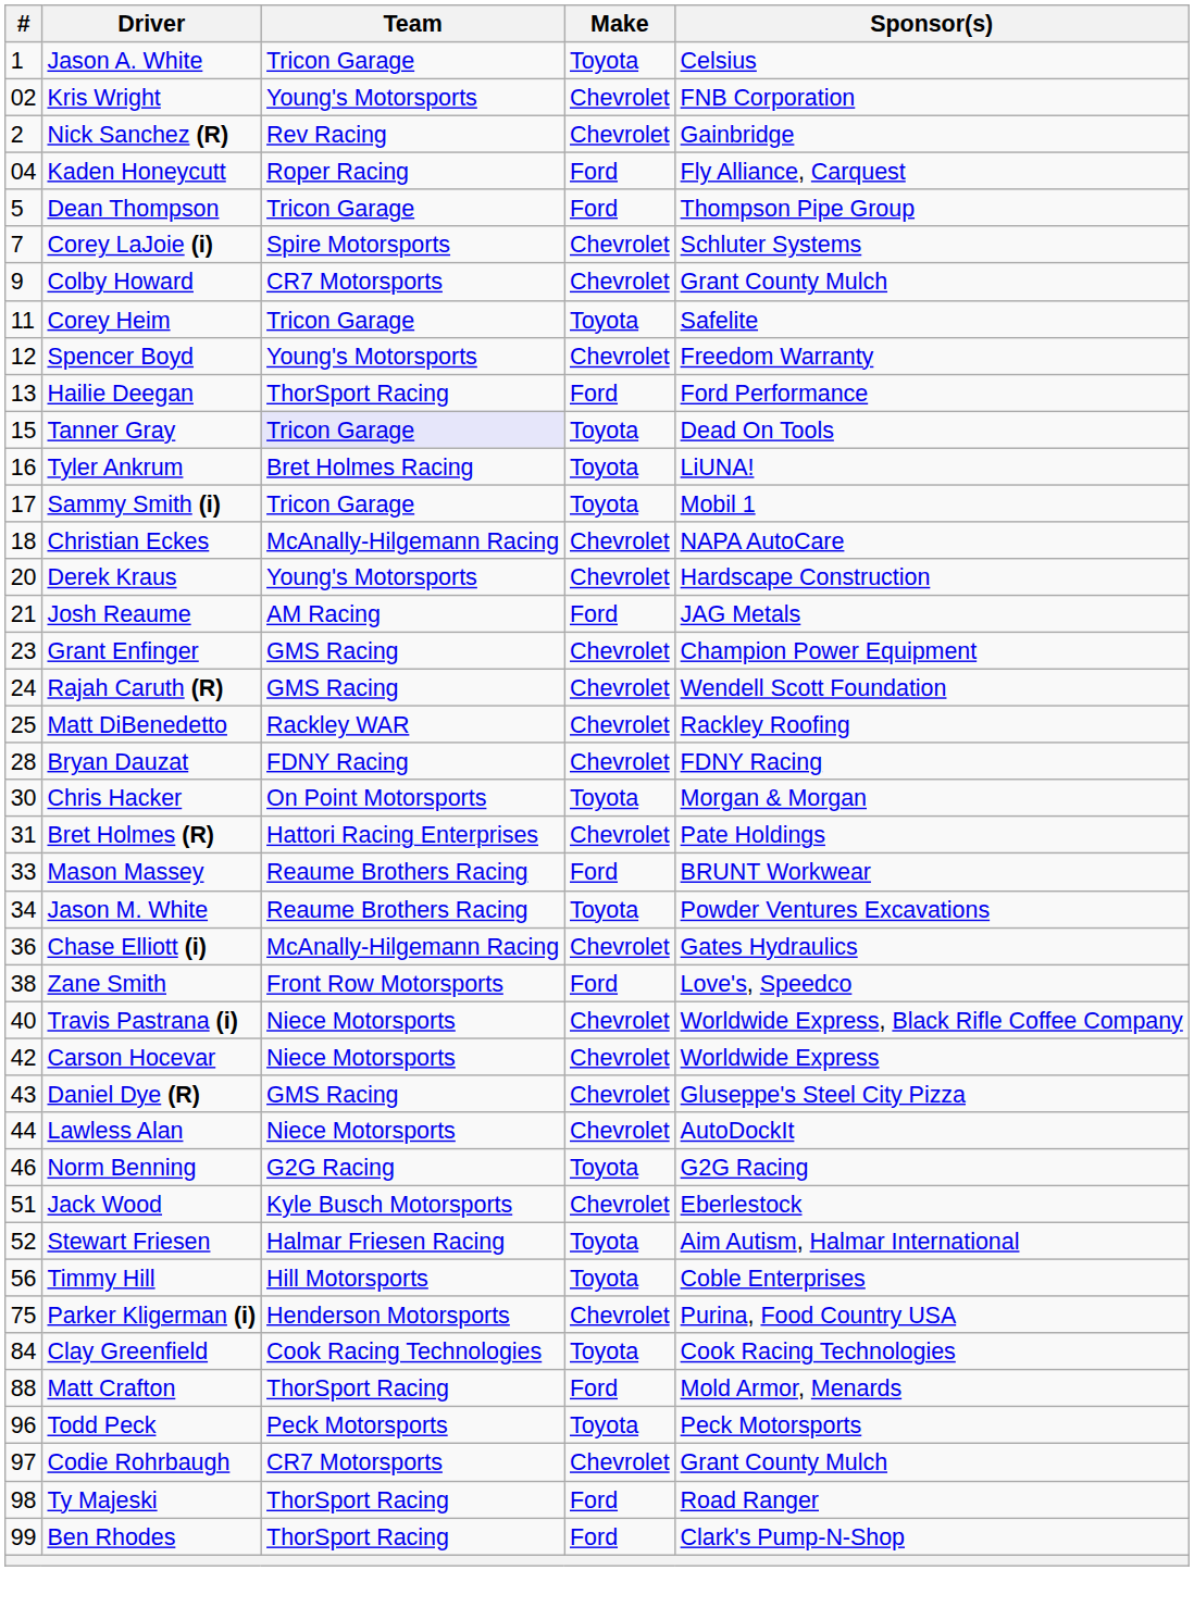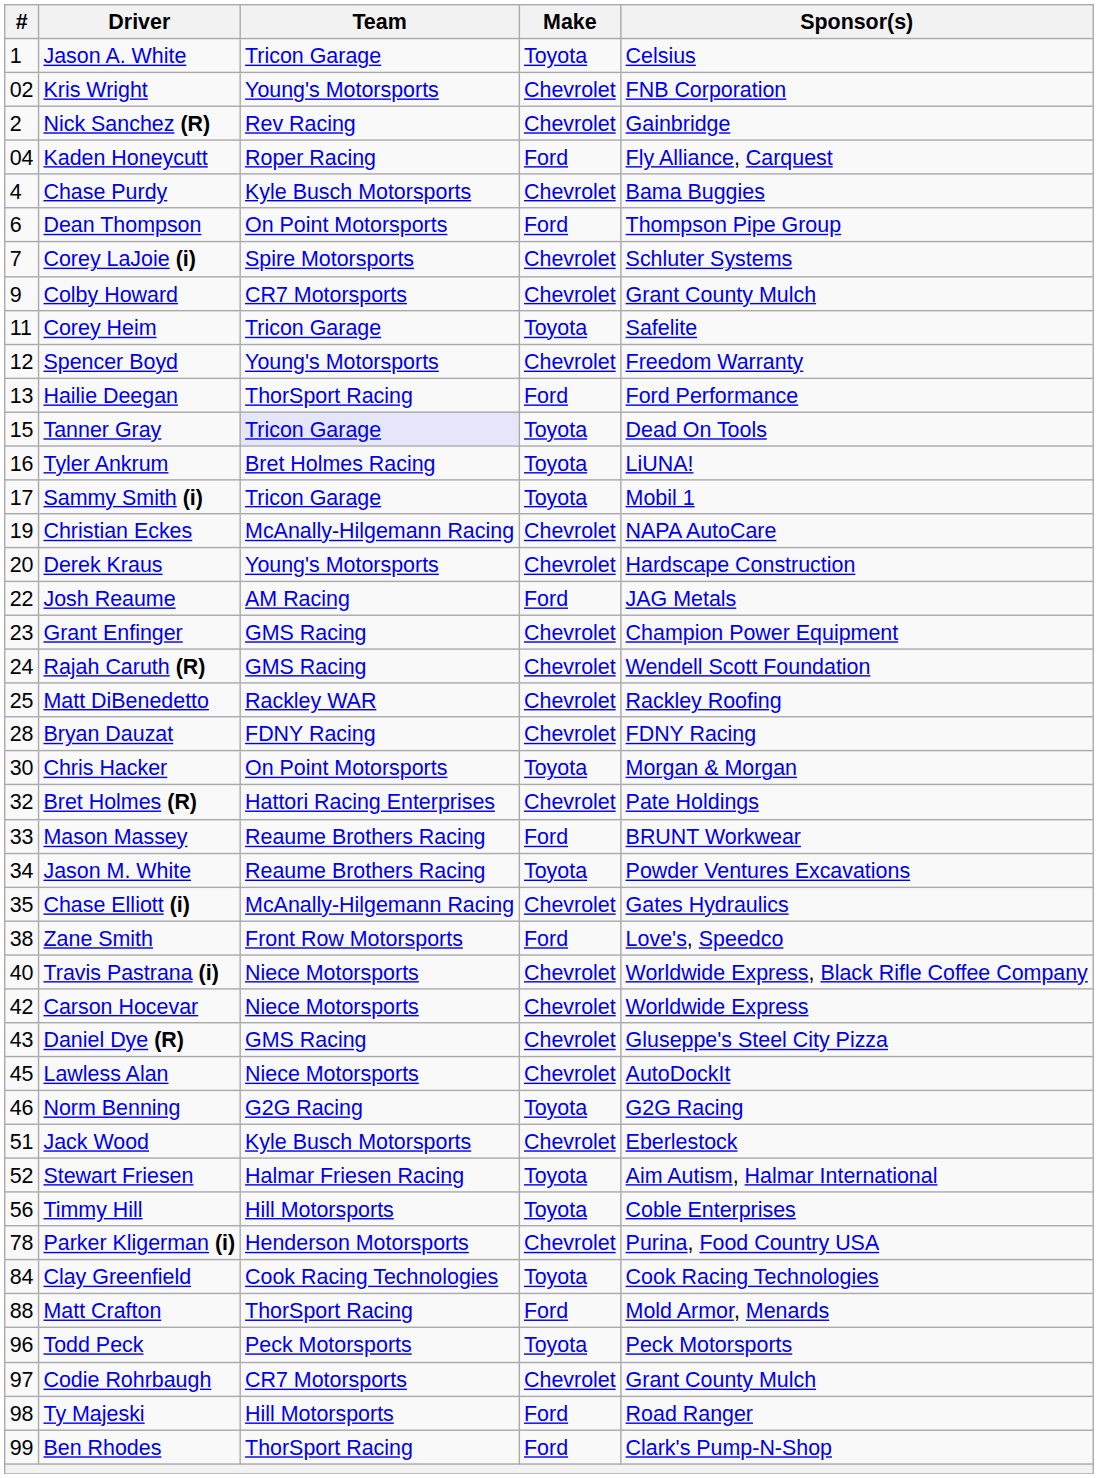+ row: 4 | Chase Purdy | Kyle Busch Motorsports | Chevrolet | Bama Buggies
Dean Thompson | #: 5 -> 6
Dean Thompson | Team: Tricon Garage -> On Point Motorsports
Christian Eckes | #: 18 -> 19
Josh Reaume | #: 21 -> 22
Bret Holmes (R) | #: 31 -> 32
Chase Elliott (i) | #: 36 -> 35
Lawless Alan | #: 44 -> 45
Parker Kligerman (i) | #: 75 -> 78
Ty Majeski | Team: ThorSport Racing -> Hill Motorsports
